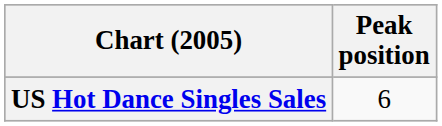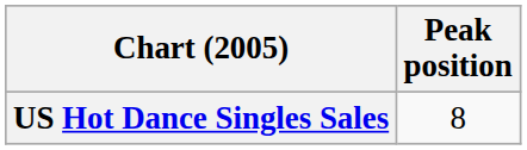US Hot Dance Singles Sales | Peak position: 6 -> 8
